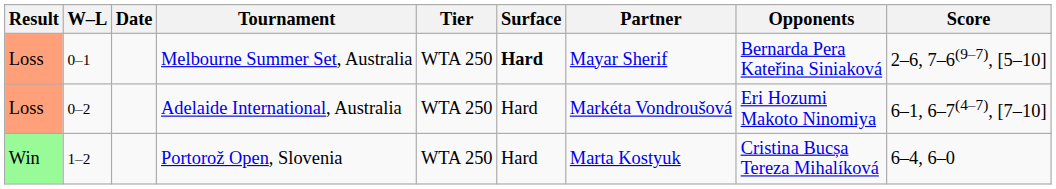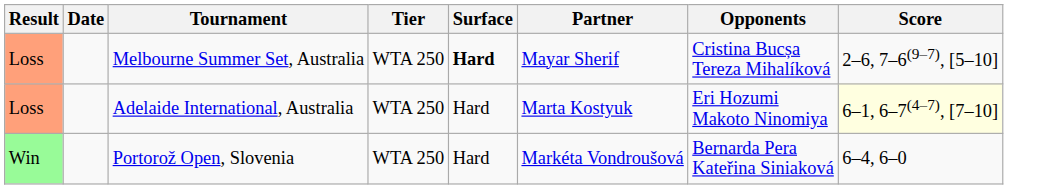- column: W–L | 0–1 | 0–2 | 1–2
Melbourne Summer Set, Australia | Opponents: Bernarda Pera Kateřina Siniaková -> Cristina Bucșa Tereza Mihalíková
Adelaide International, Australia | Partner: Markéta Vondroušová -> Marta Kostyuk
Adelaide International, Australia | Score: no background -> lightyellow background
Portorož Open, Slovenia | Partner: Marta Kostyuk -> Markéta Vondroušová
Portorož Open, Slovenia | Opponents: Cristina Bucșa Tereza Mihalíková -> Bernarda Pera Kateřina Siniaková
